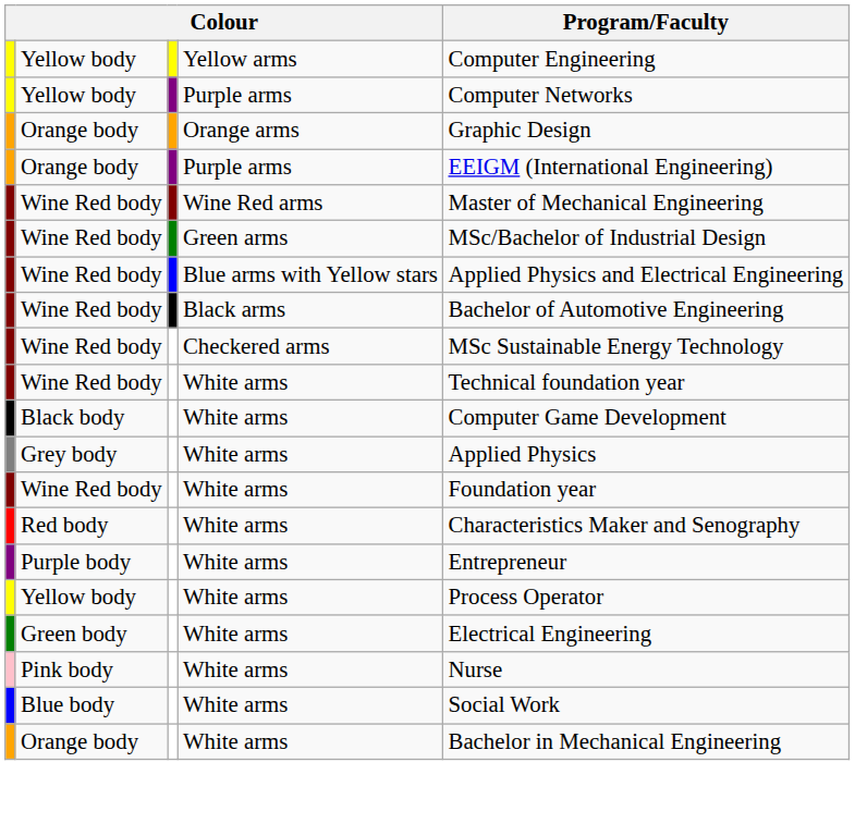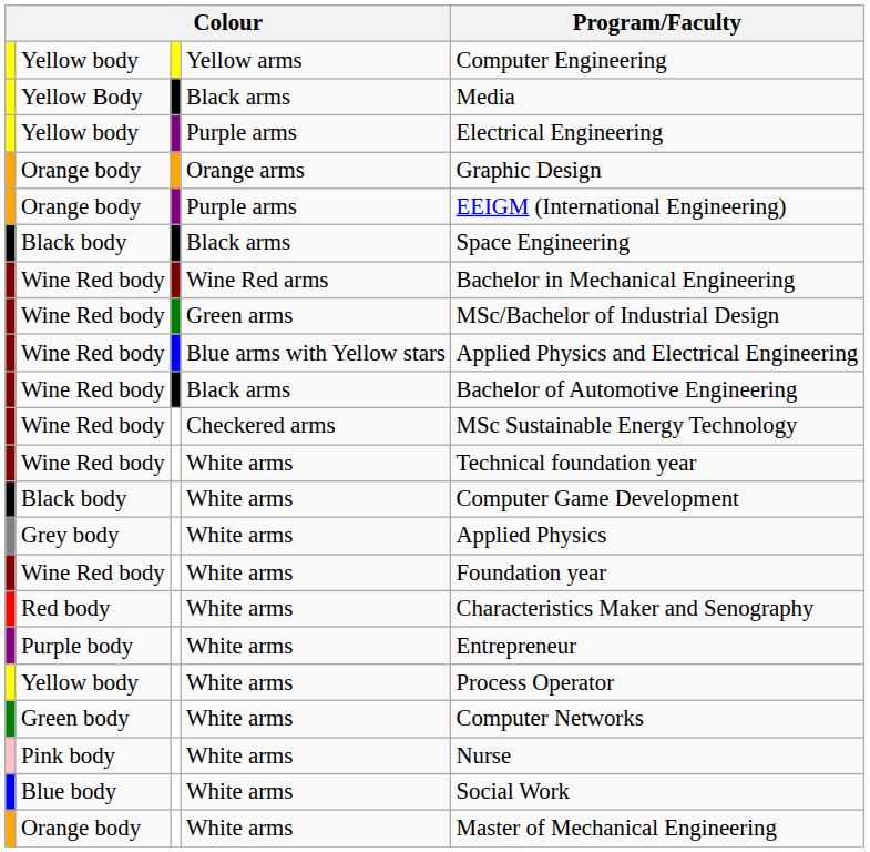+ row: Yellow Body | Black arms | Media
Yellow body / Purple arms | Program/Faculty: Computer Networks -> Electrical Engineering
+ row: Black body | Black arms | Space Engineering
Wine Red body / Wine Red arms | Program/Faculty: Master of Mechanical Engineering -> Bachelor in Mechanical Engineering
Green body | Program/Faculty: Electrical Engineering -> Computer Networks
Orange body / White arms | Program/Faculty: Bachelor in Mechanical Engineering -> Master of Mechanical Engineering
